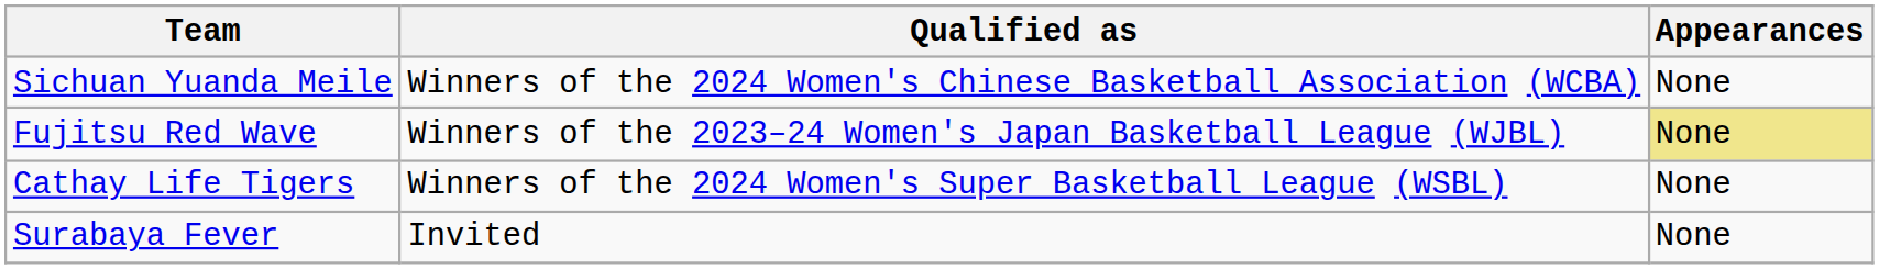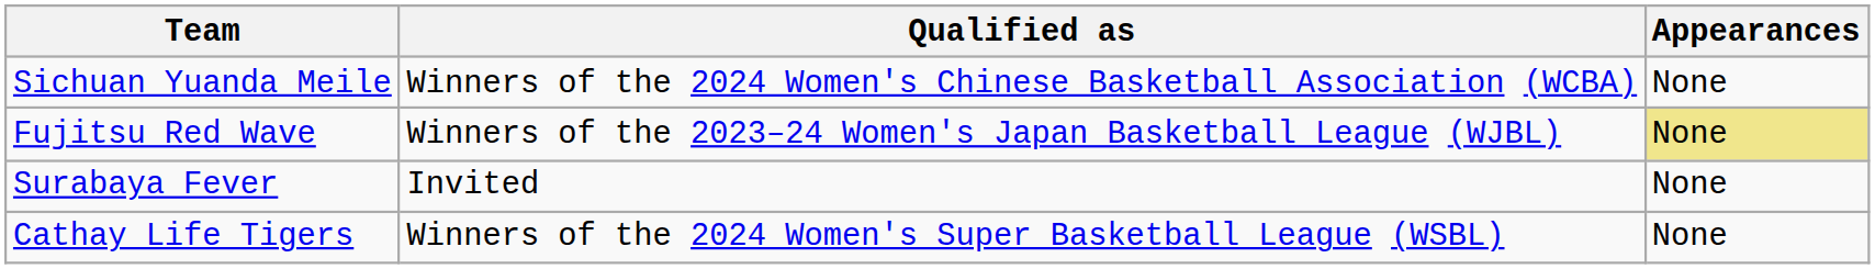rows swapped: Cathay Life Tigers <-> Surabaya Fever
